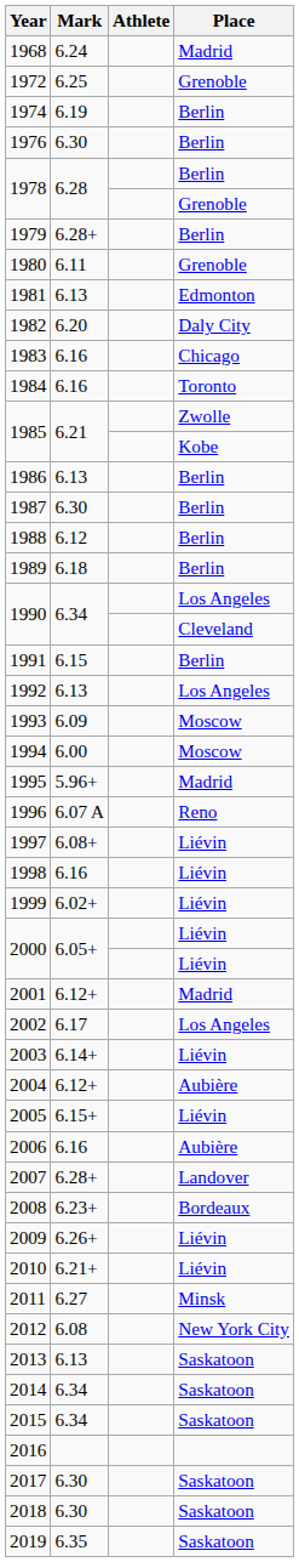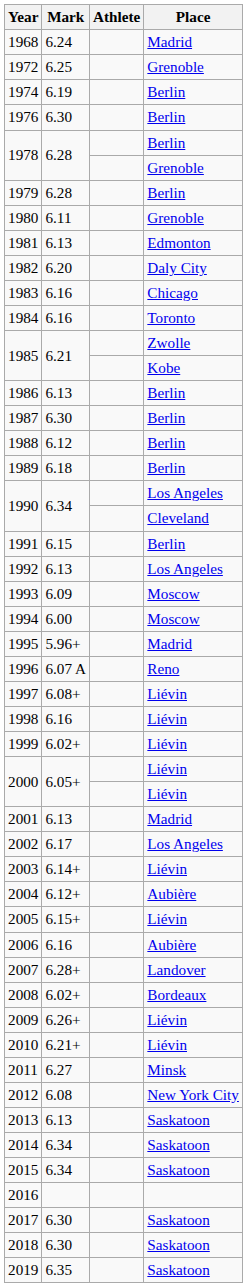1979 | Mark: 6.28+ -> 6.28
2001 | Mark: 6.12+ -> 6.13
2008 | Mark: 6.23+ -> 6.02+
